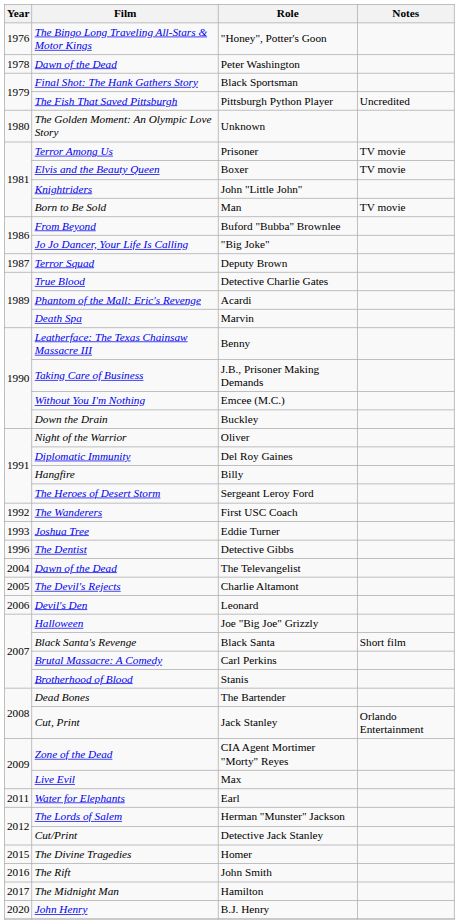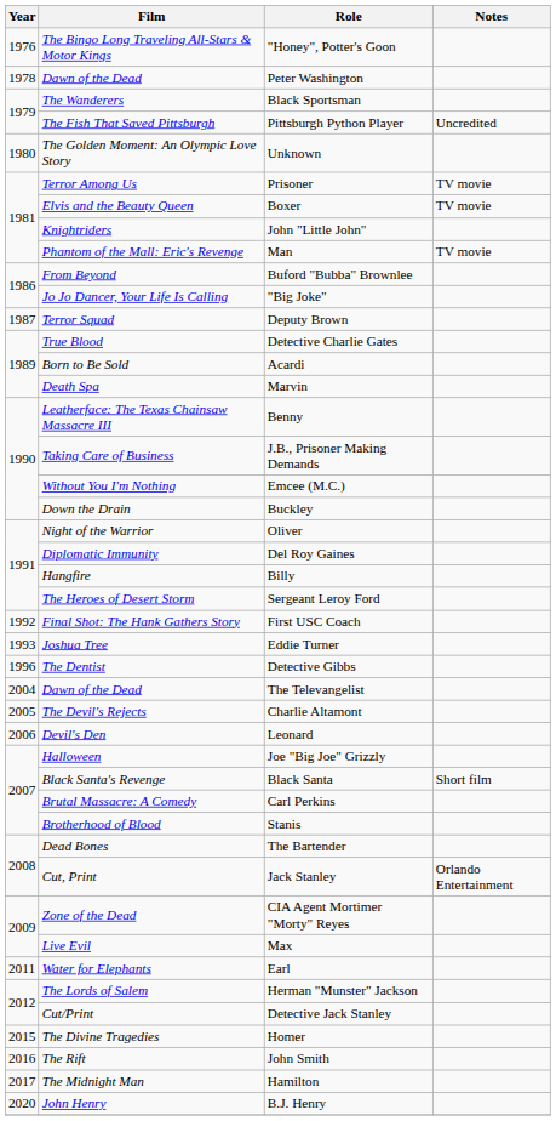Black Sportsman | Film: Final Shot: The Hank Gathers Story -> The Wanderers
Man | Film: Born to Be Sold -> Phantom of the Mall: Eric's Revenge
Acardi | Film: Phantom of the Mall: Eric's Revenge -> Born to Be Sold
First USC Coach | Film: The Wanderers -> Final Shot: The Hank Gathers Story
